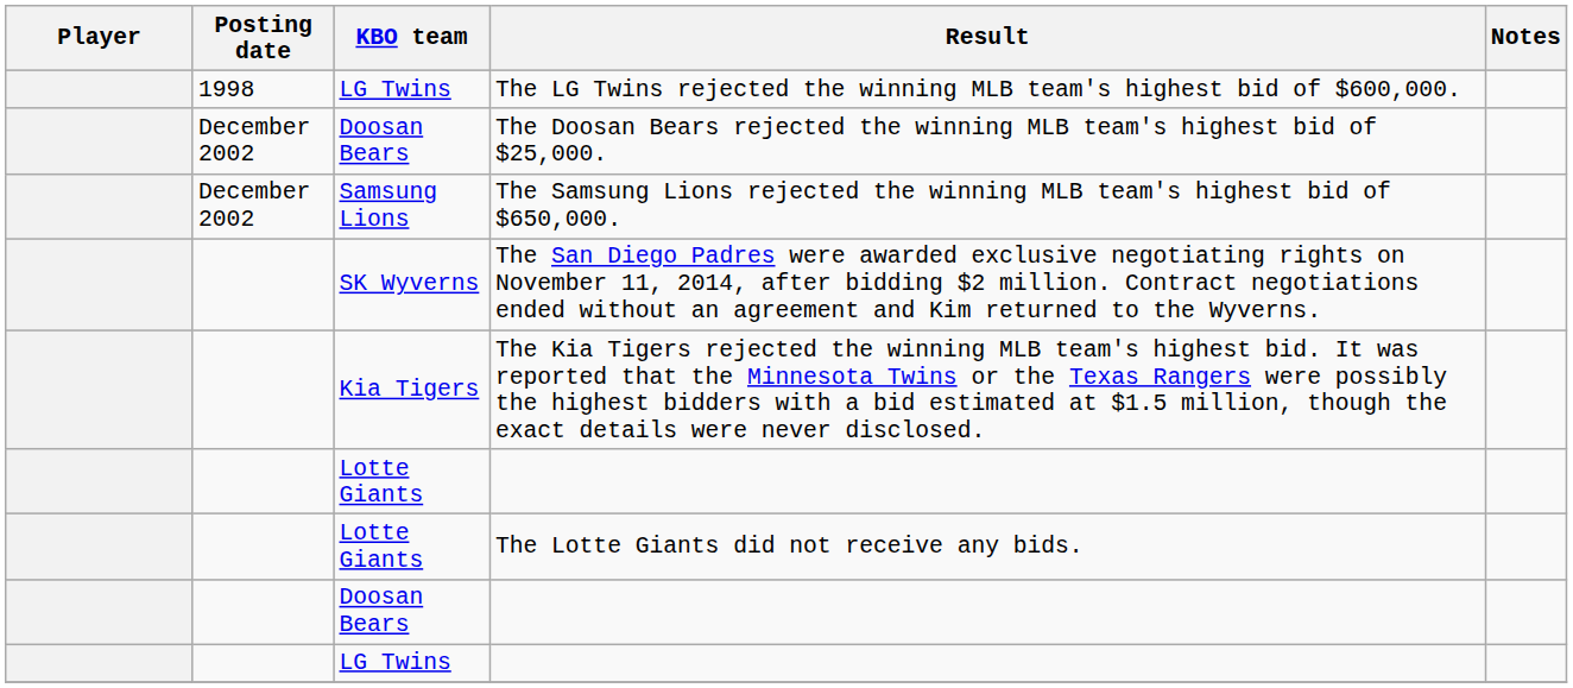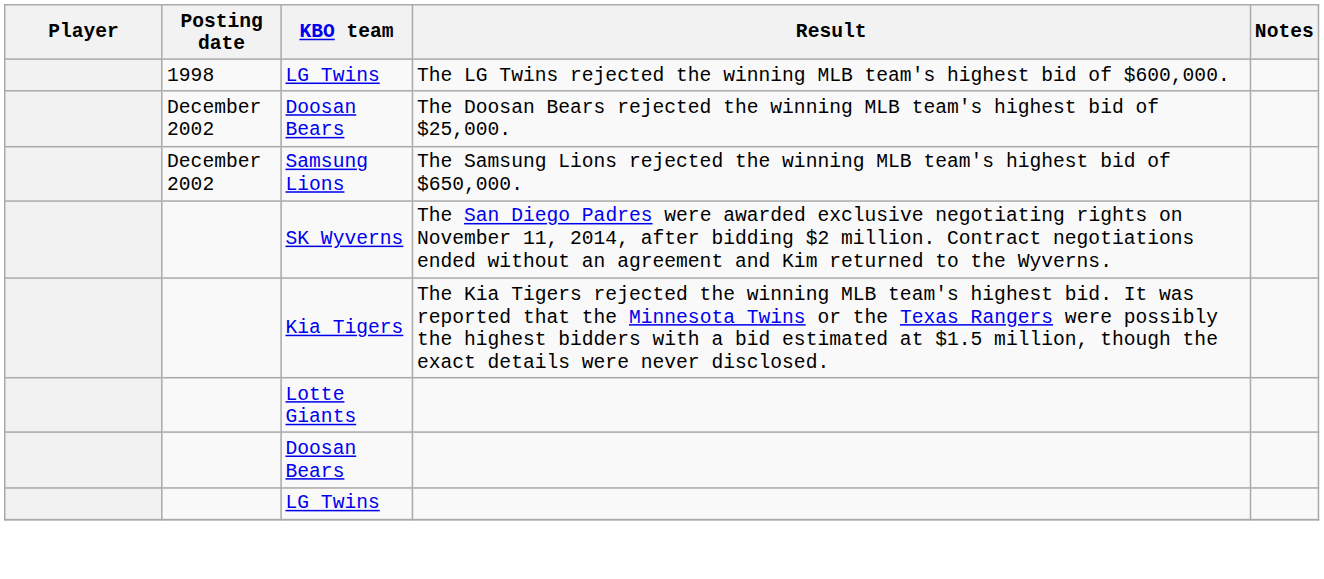- row: Lotte Giants | The Lotte Giants did not receive any bids.
